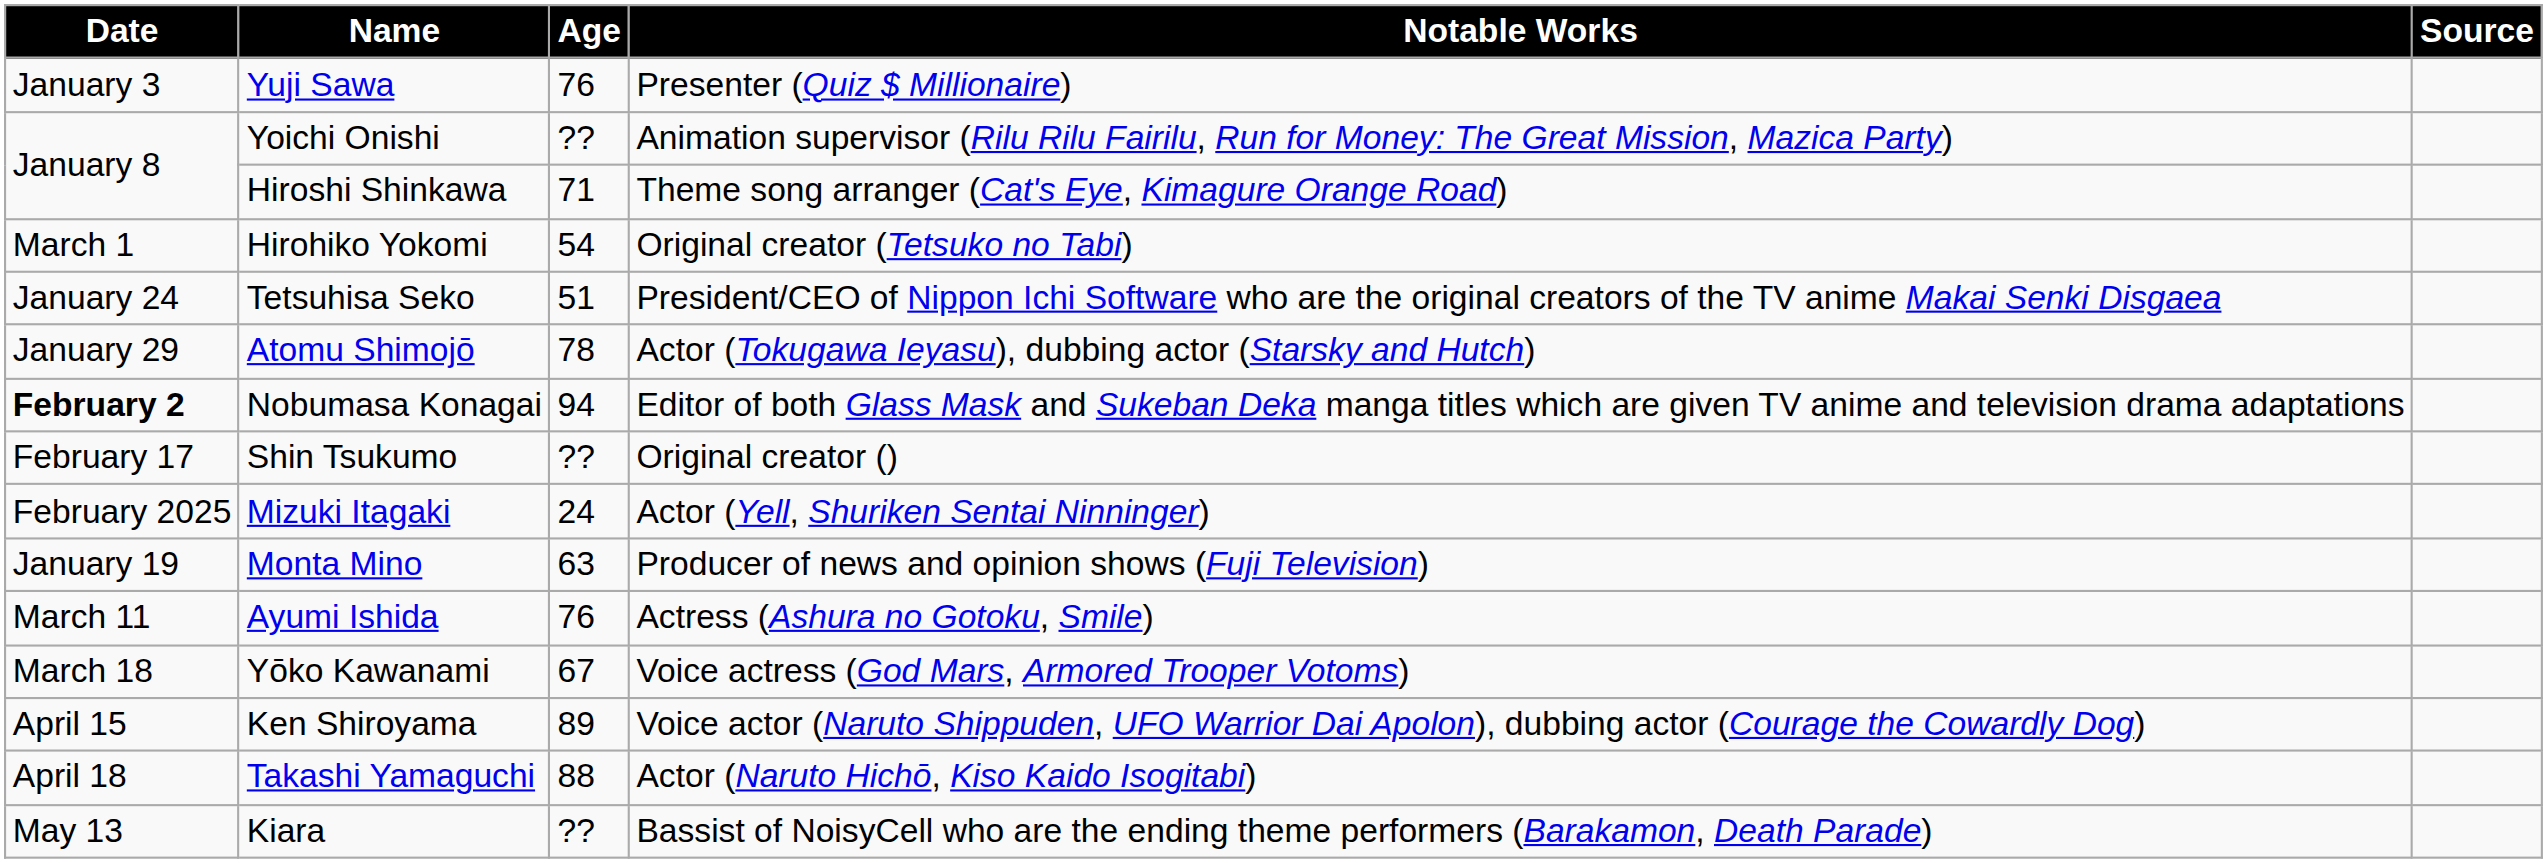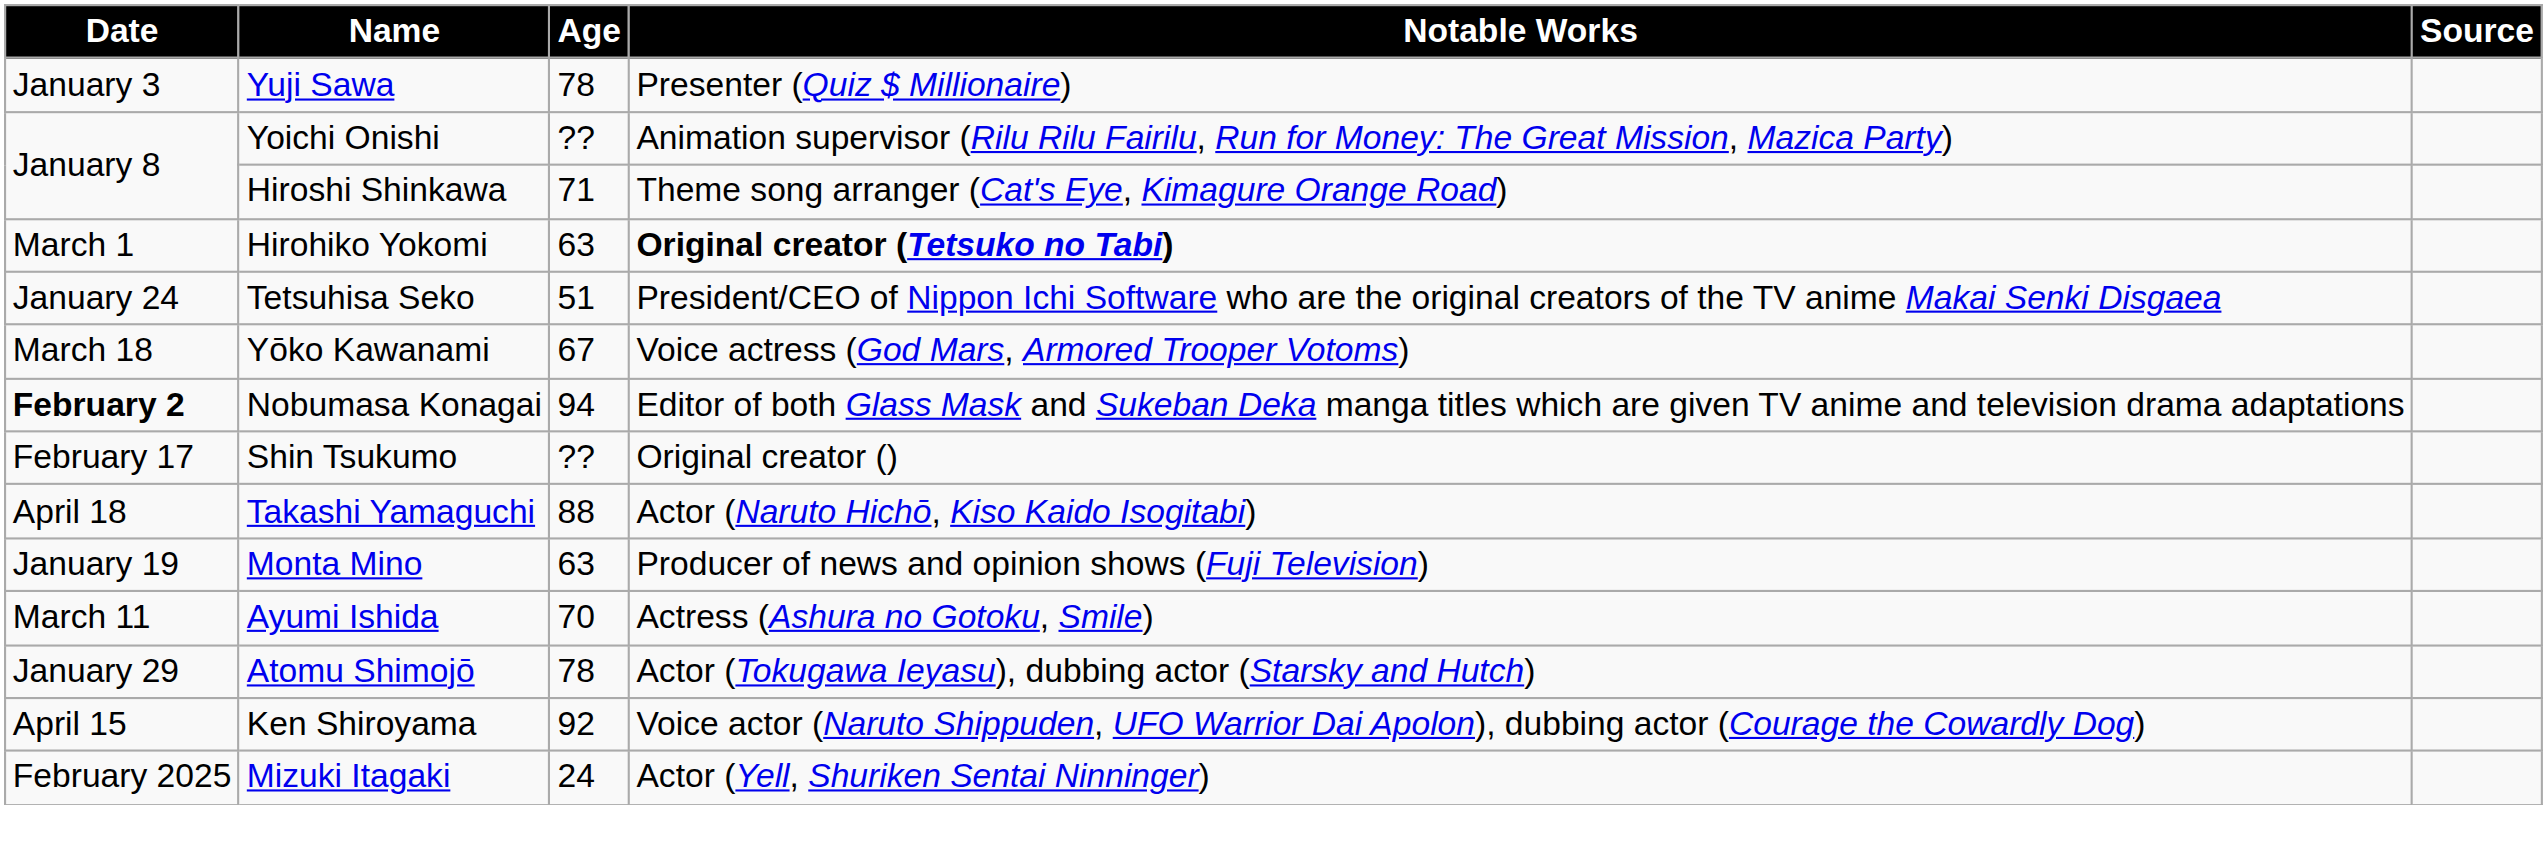Yuji Sawa | Age: 76 -> 78
Hirohiko Yokomi | Age: 54 -> 63
Hirohiko Yokomi | Notable Works: normal -> bold
rows swapped: Atomu Shimojō <-> Yōko Kawanami
rows swapped: Mizuki Itagaki <-> Takashi Yamaguchi
Ayumi Ishida | Age: 76 -> 70
Ken Shiroyama | Age: 89 -> 92
- row: May 13 | Kiara | ?? | Bassist of NoisyCell who are the ending theme performers (Barakamon, Death Parade)
